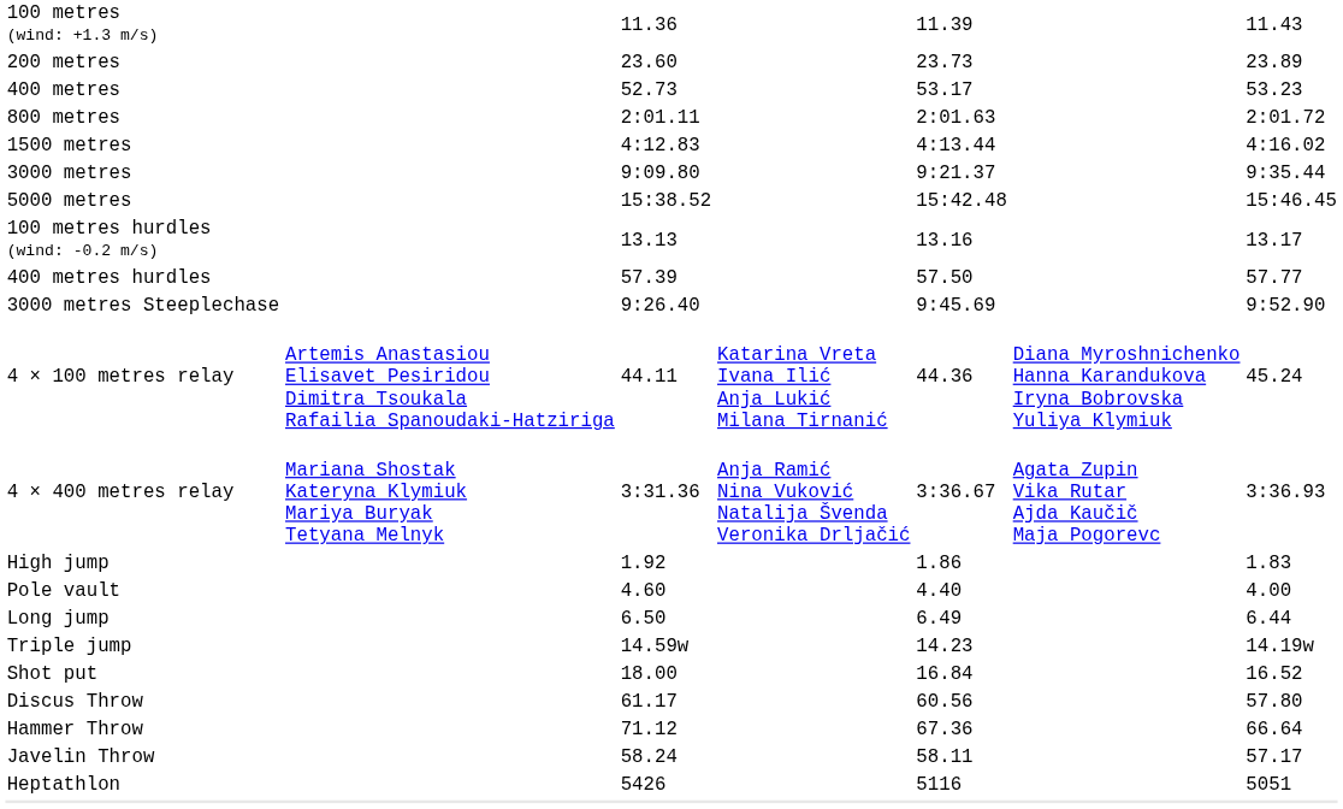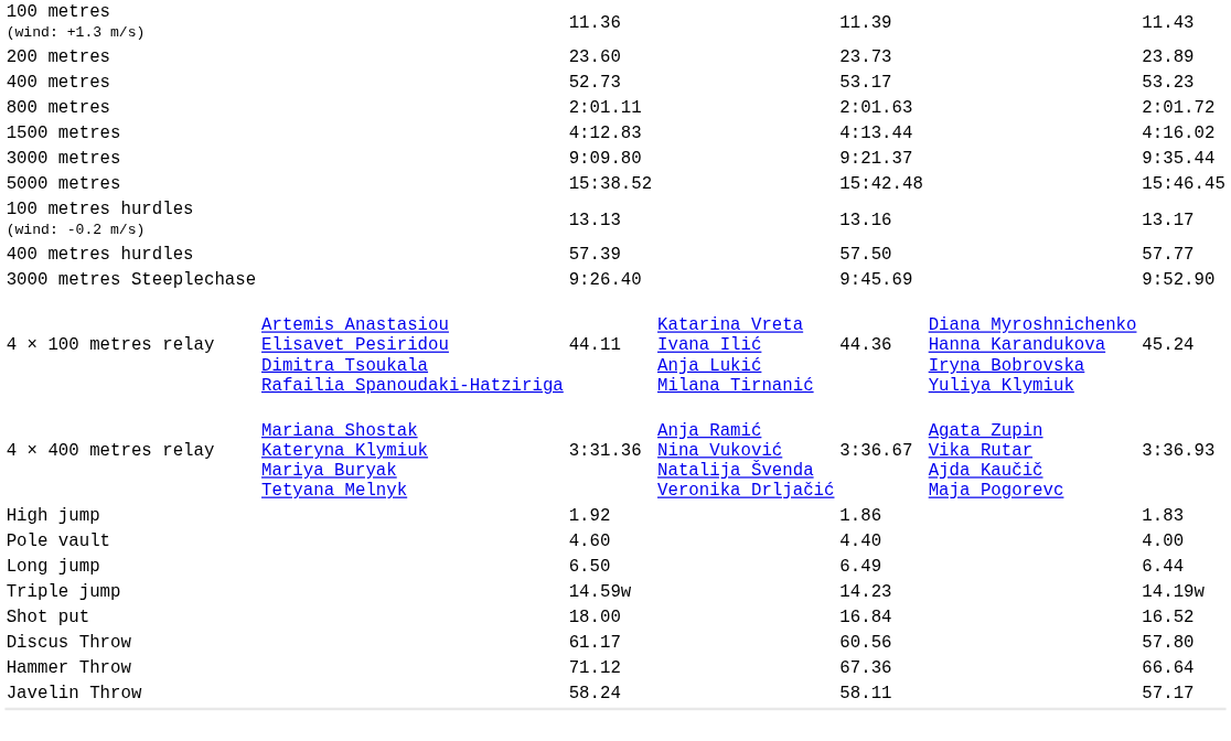- row: Heptathlon | 5426 | 5116 | 5051
